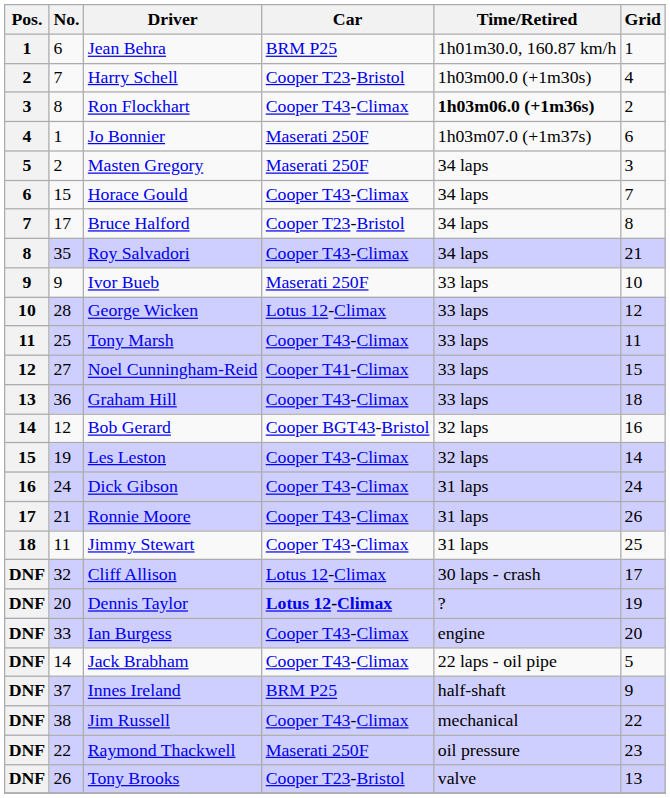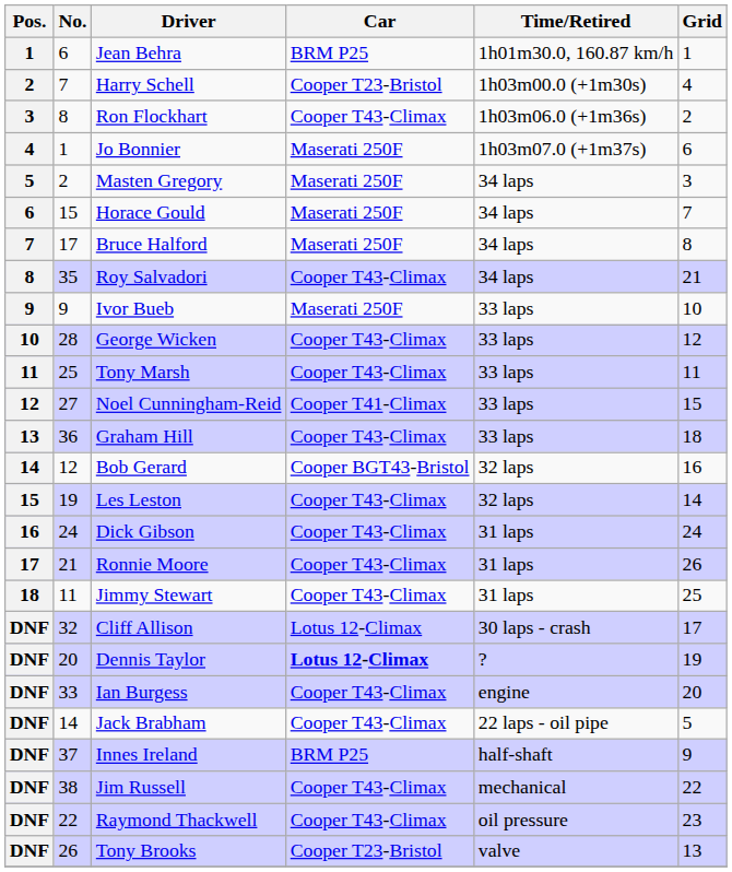Ron Flockhart | Time/Retired: bold -> normal
Horace Gould | Car: Cooper T43-Climax -> Maserati 250F
Bruce Halford | Car: Cooper T23-Bristol -> Maserati 250F
George Wicken | Car: Lotus 12-Climax -> Cooper T43-Climax
Raymond Thackwell | Car: Maserati 250F -> Cooper T43-Climax
